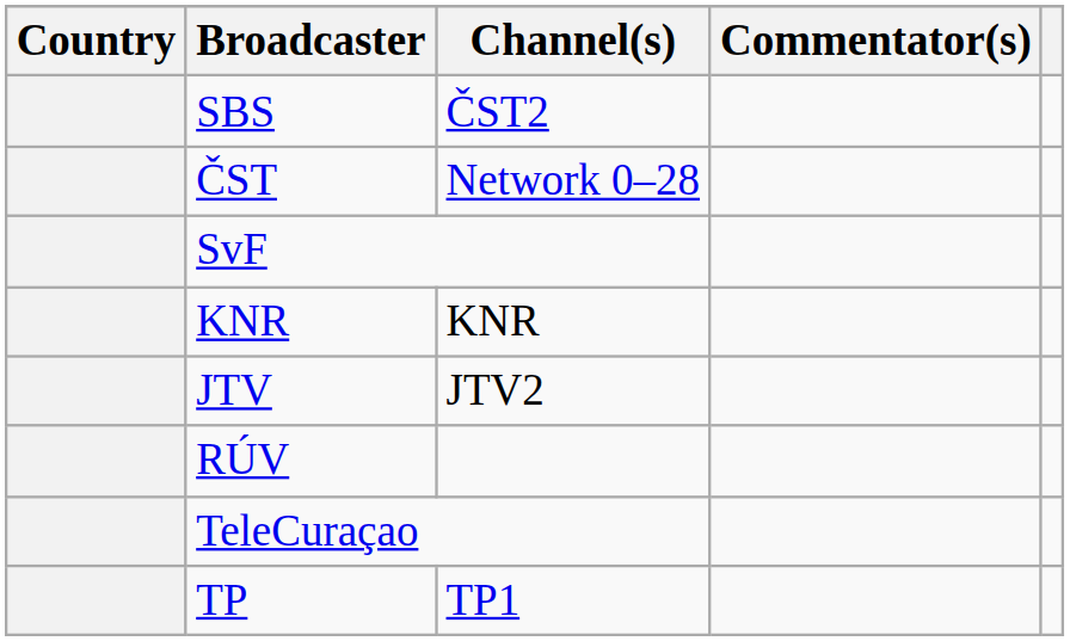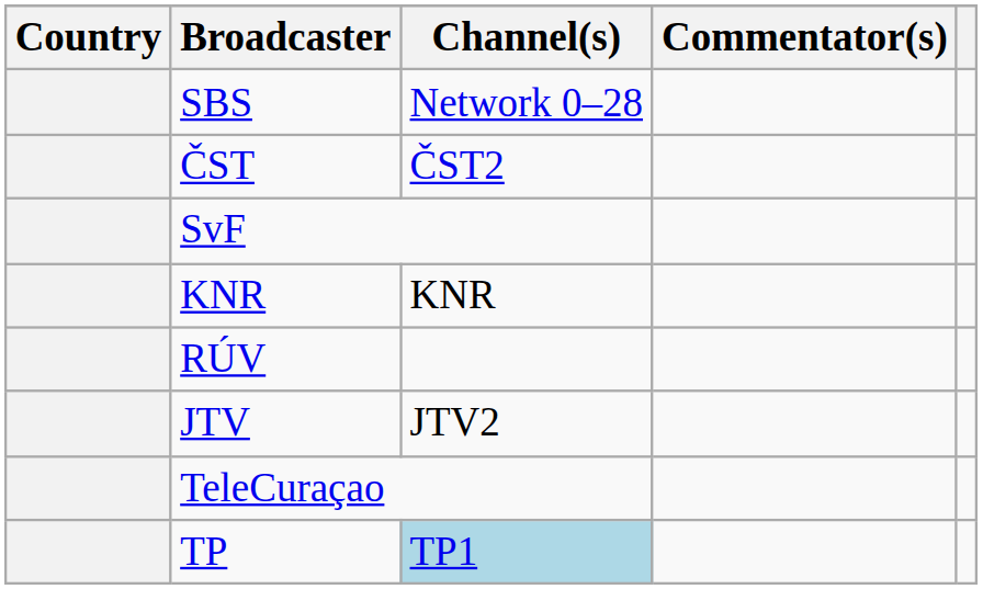SBS | Channel(s): ČST2 -> Network 0–28
ČST | Channel(s): Network 0–28 -> ČST2
rows swapped: RÚV <-> JTV
TP | Channel(s): no background -> lightblue background
